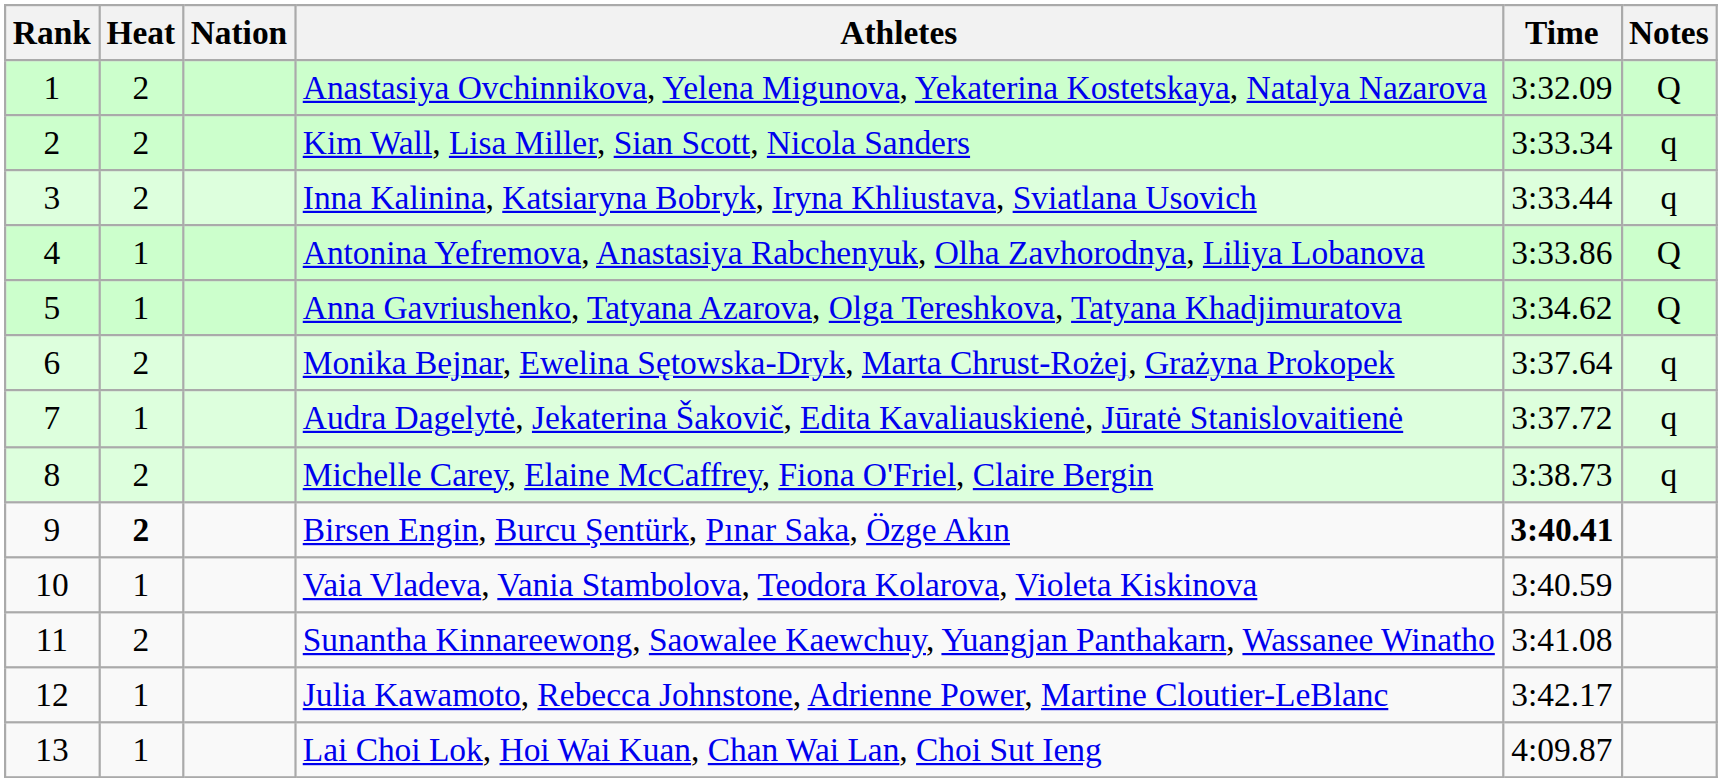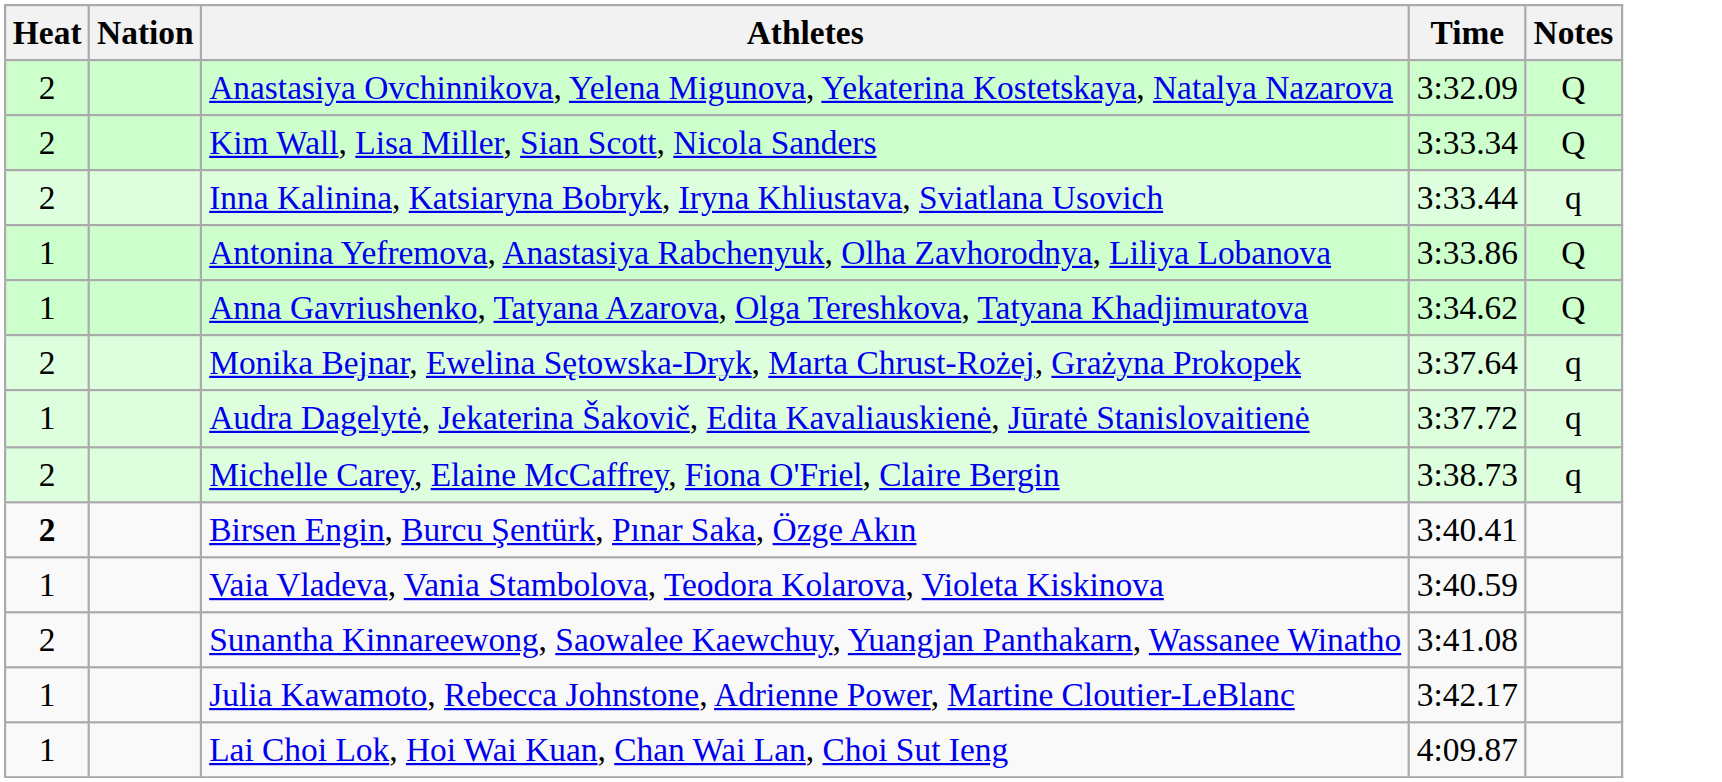- column: Rank | 1 | 2 | 3 | 4 | 5 | 6 | 7 | 8 | 9 | 10 | 11 | 12 | 13
Kim Wall, Lisa Miller, Sian Scott, Nicola Sanders | Notes: q -> Q
Birsen Engin, Burcu Şentürk, Pınar Saka, Özge Akın | Time: bold -> normal
